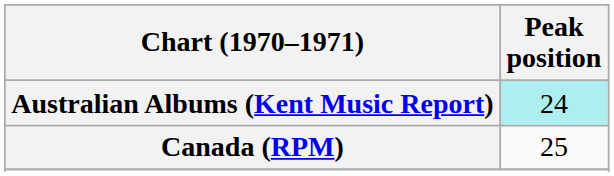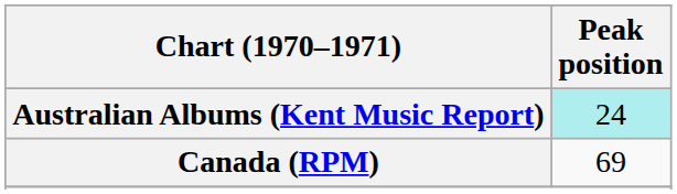Canada (RPM) | Peak position: 25 -> 69
